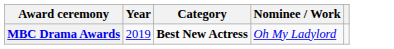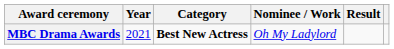+ column: Result
MBC Drama Awards | Year: 2019 -> 2021
